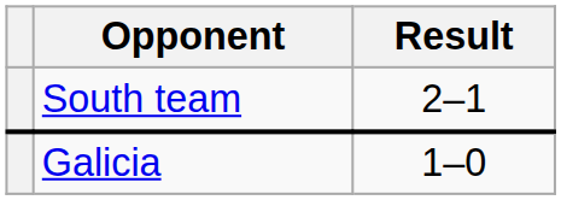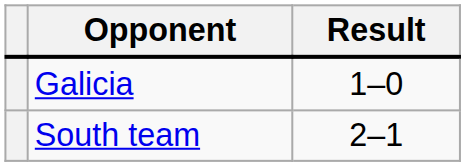rows swapped: Galicia <-> South team
